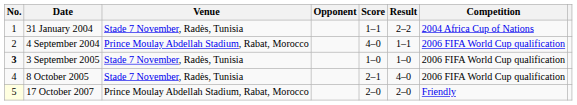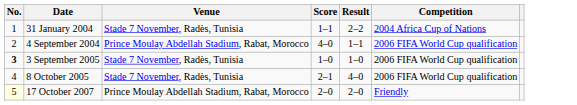- column: Opponent
